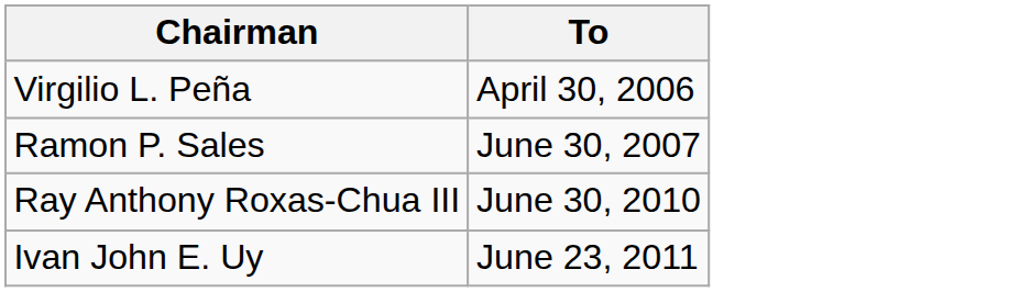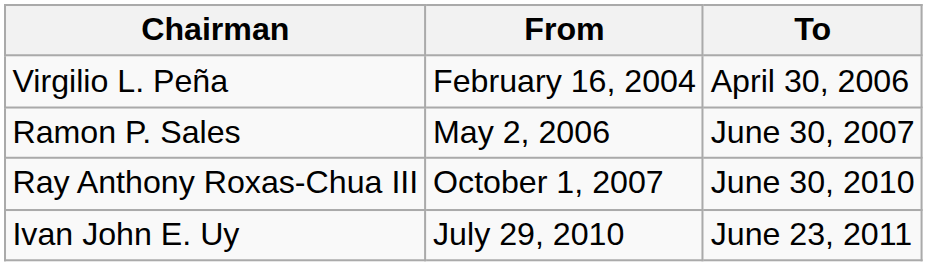+ column: From | February 16, 2004 | May 2, 2006 | October 1, 2007 | July 29, 2010
